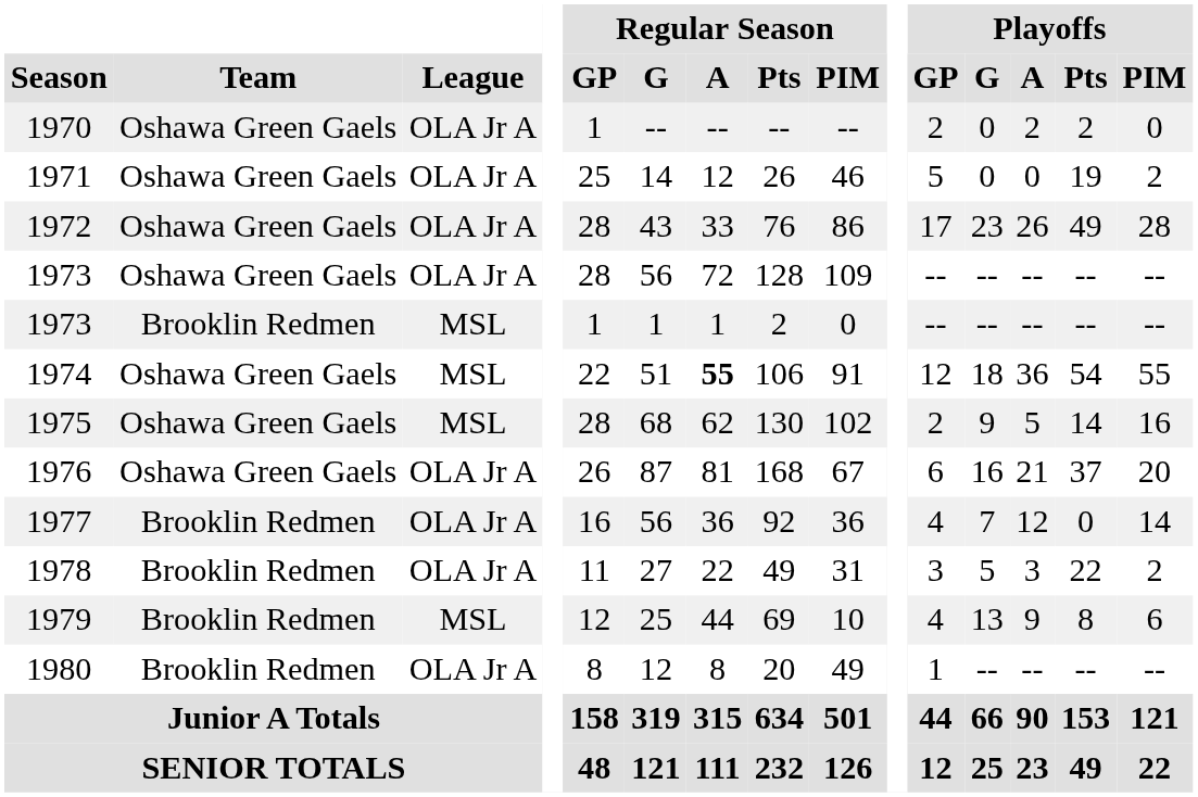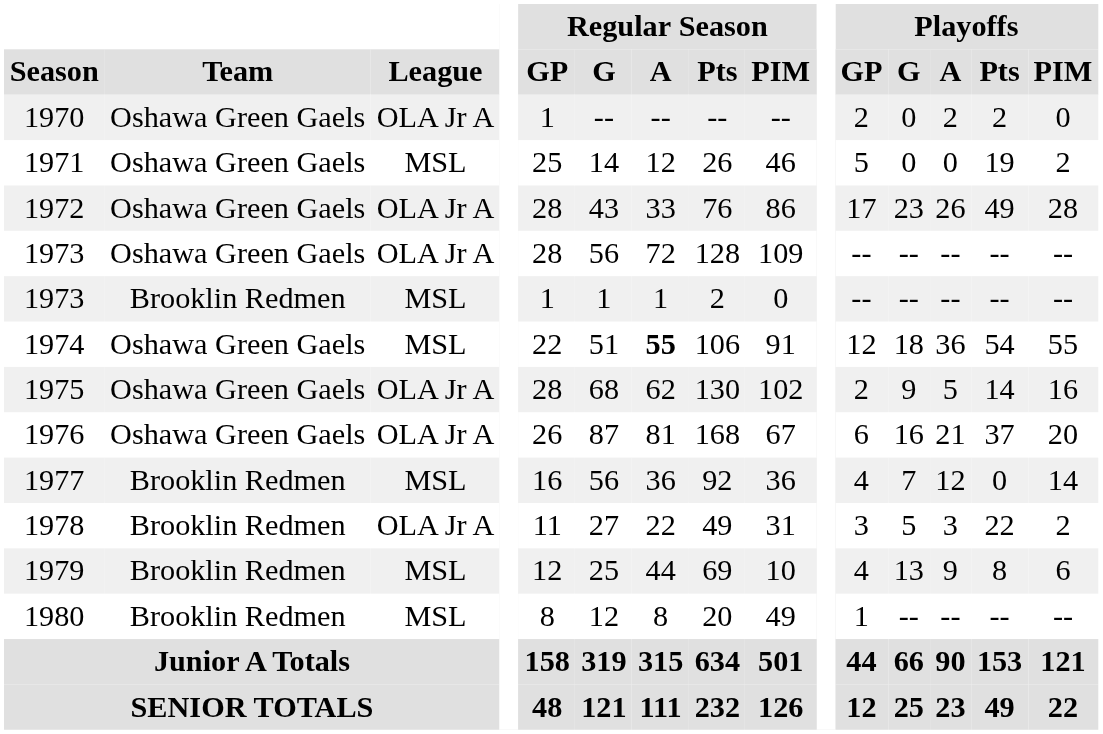1971 | League: OLA Jr A -> MSL
1975 | League: MSL -> OLA Jr A
1977 | League: OLA Jr A -> MSL
1980 | League: OLA Jr A -> MSL
